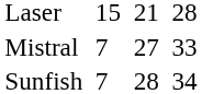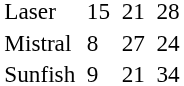Mistral | column 3: 7 -> 8
Mistral | column 7: 33 -> 24
Sunfish | column 3: 7 -> 9
Sunfish | column 5: 28 -> 21
